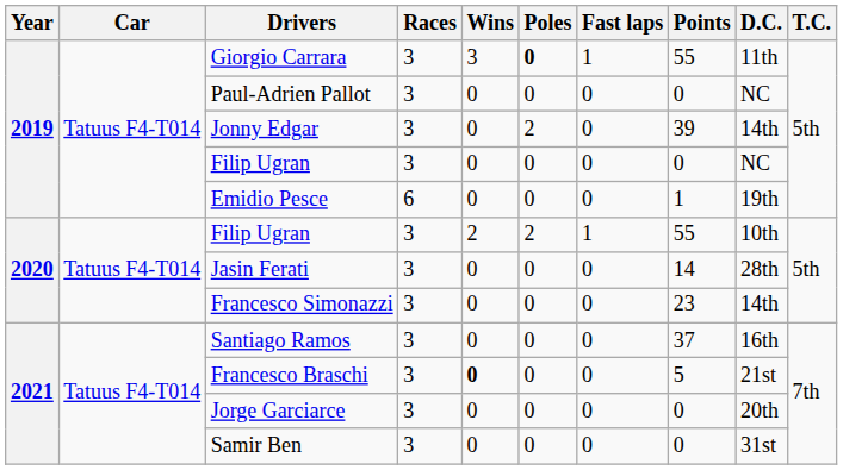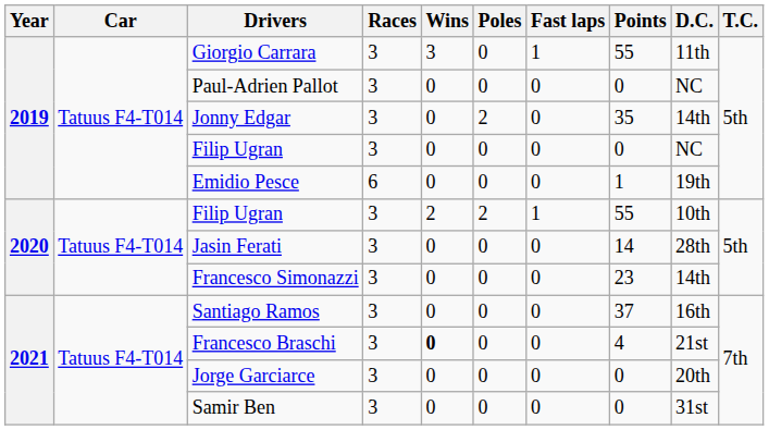Giorgio Carrara | Poles: bold -> normal
Jonny Edgar | Points: 39 -> 35
Francesco Braschi | Points: 5 -> 4
